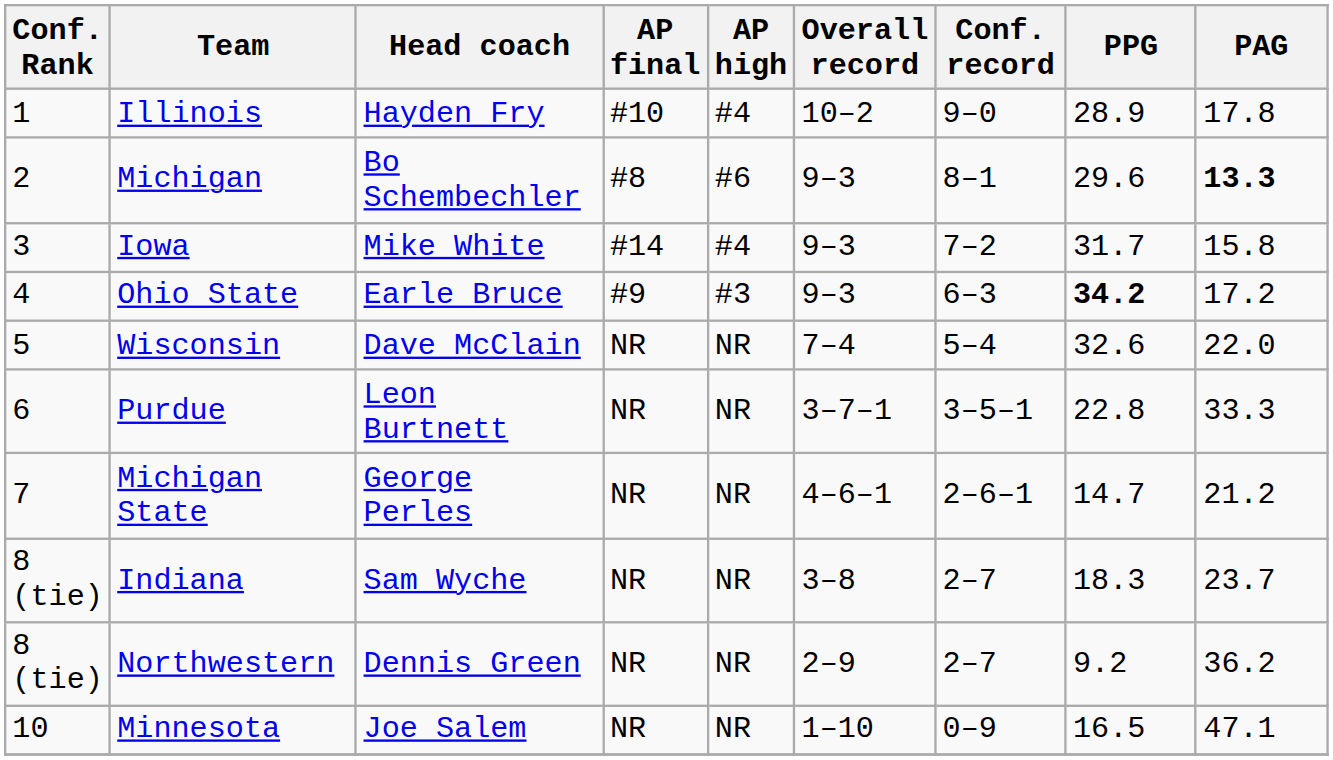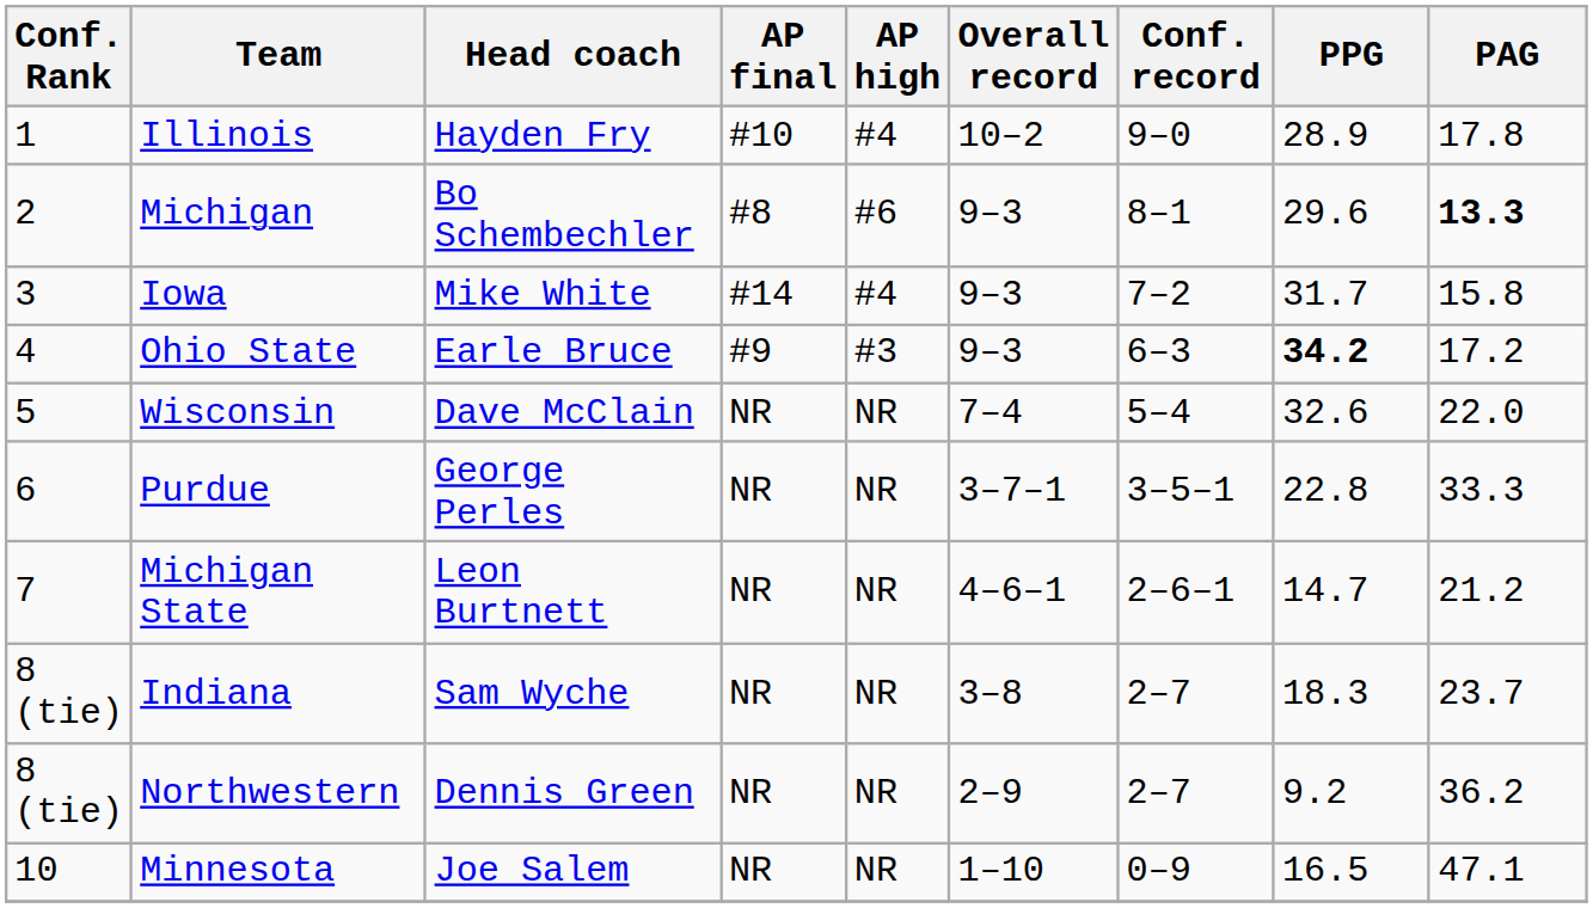Purdue | Head coach: Leon Burtnett -> George Perles
Michigan State | Head coach: George Perles -> Leon Burtnett
